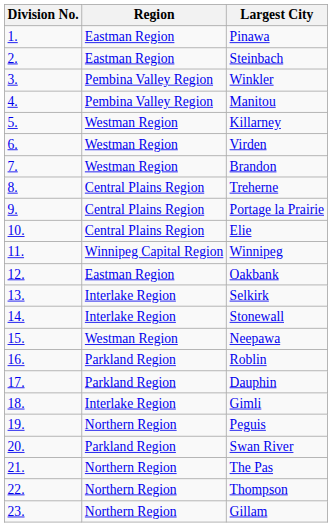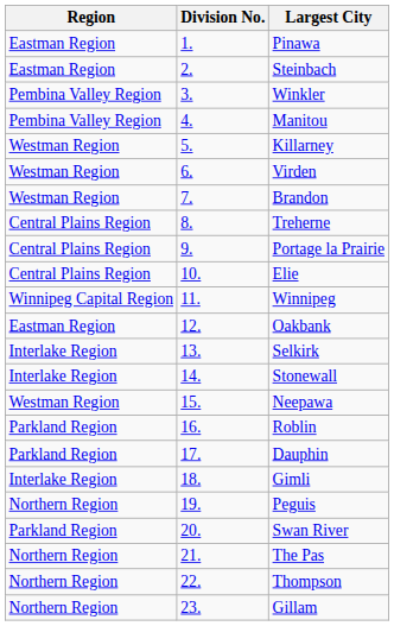columns swapped: Division No. <-> Region
